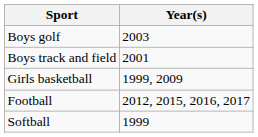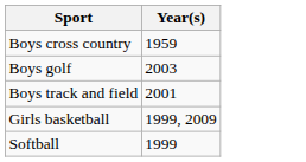+ row: Boys cross country | 1959
- row: Football | 2012, 2015, 2016, 2017
